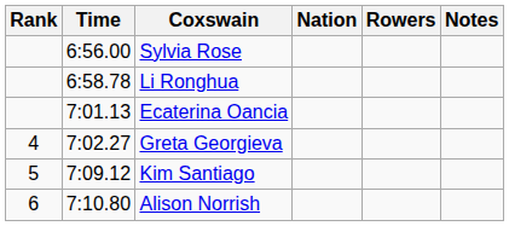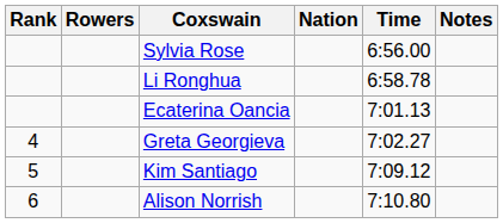columns swapped: Rowers <-> Time
